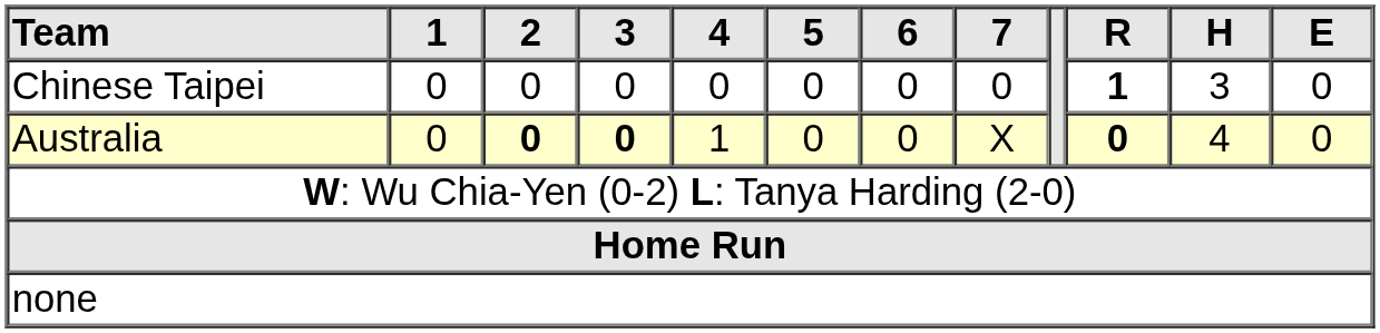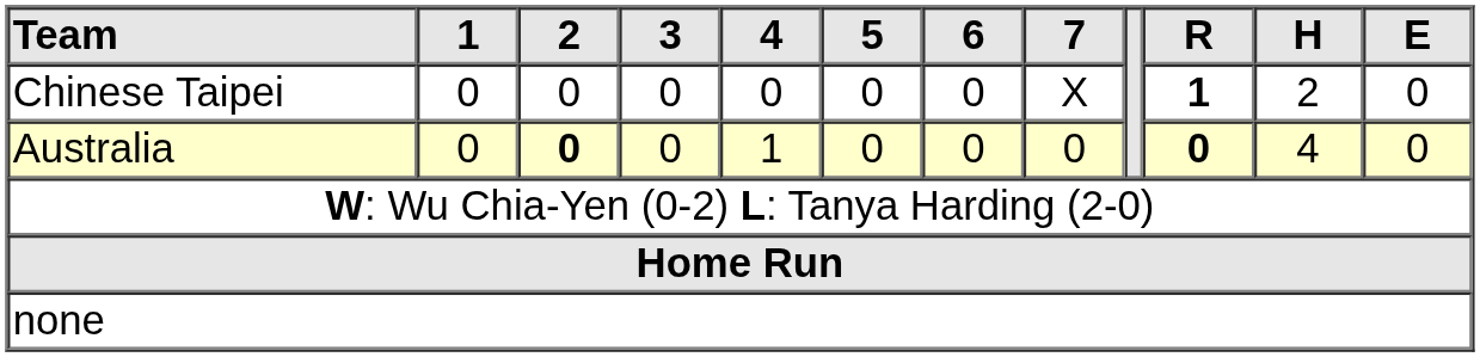Chinese Taipei | 7: 0 -> X
Chinese Taipei | H: 3 -> 2
Australia | 3: bold -> normal
Australia | 7: X -> 0
